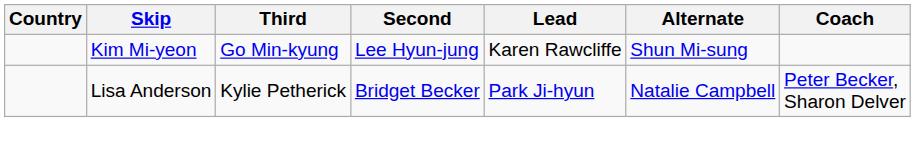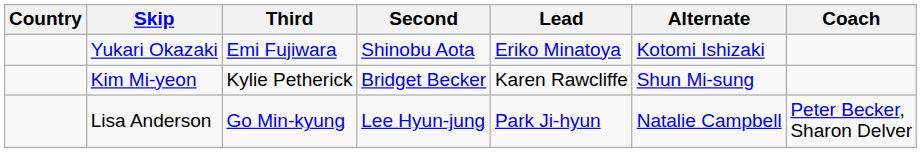+ row: Yukari Okazaki | Emi Fujiwara | Shinobu Aota | Eriko Minatoya | Kotomi Ishizaki
Kim Mi-yeon | Third: Go Min-kyung -> Kylie Petherick
Kim Mi-yeon | Second: Lee Hyun-jung -> Bridget Becker
Lisa Anderson | Third: Kylie Petherick -> Go Min-kyung
Lisa Anderson | Second: Bridget Becker -> Lee Hyun-jung
